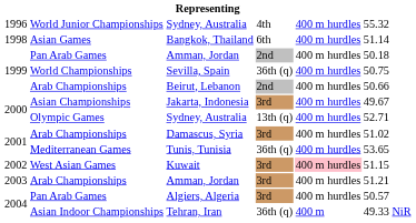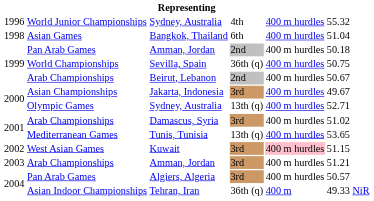Bangkok, Thailand | column 6: 51.14 -> 51.04
Beirut, Lebanon | column 6: 50.66 -> 50.67
Tunis, Tunisia | column 4: 36th (q) -> 13th (q)
